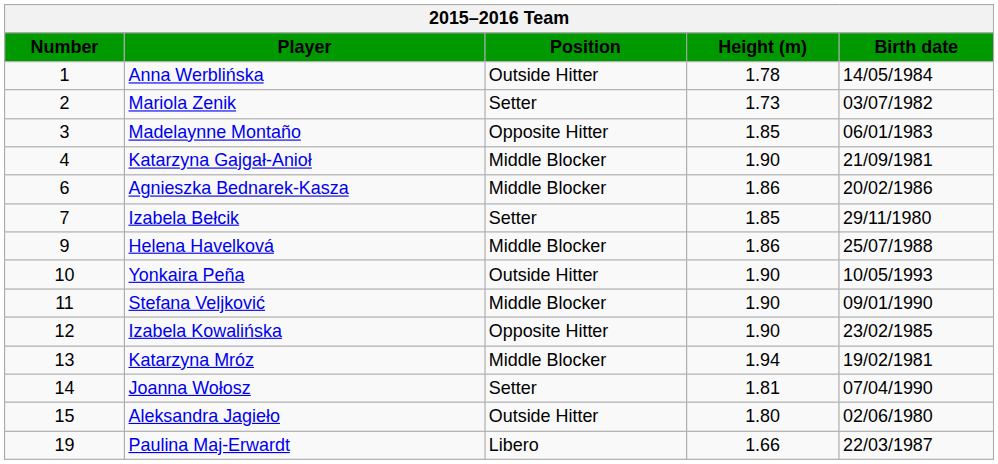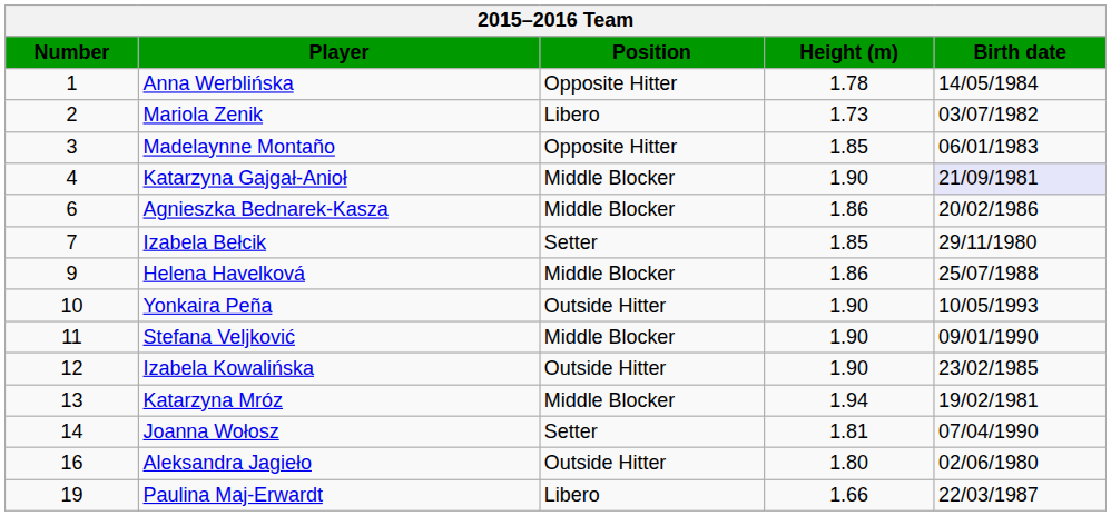Anna Werblińska | Position: Outside Hitter -> Opposite Hitter
Mariola Zenik | Position: Setter -> Libero
Katarzyna Gajgał-Anioł | Birth date: no background -> lavender background
Izabela Kowalińska | Position: Opposite Hitter -> Outside Hitter
Aleksandra Jagieło | Number: 15 -> 16
